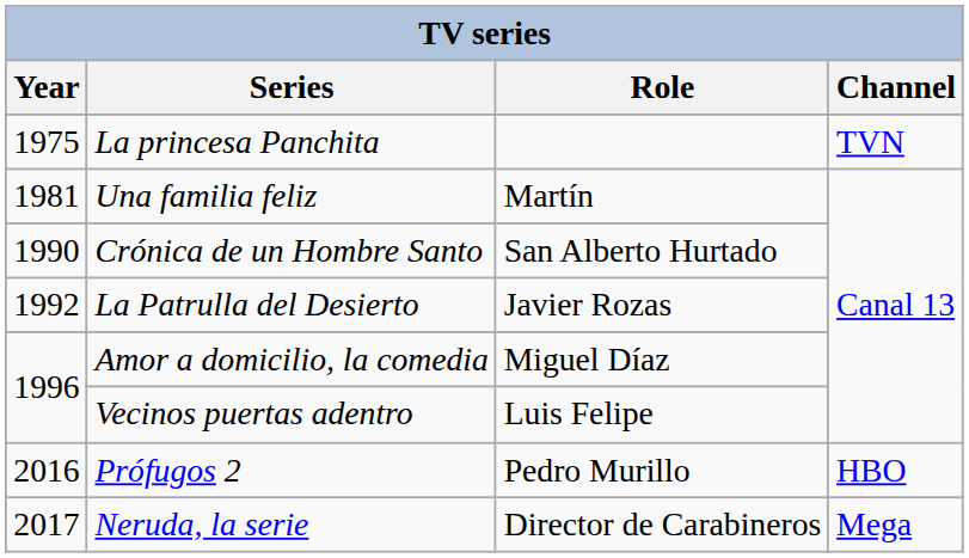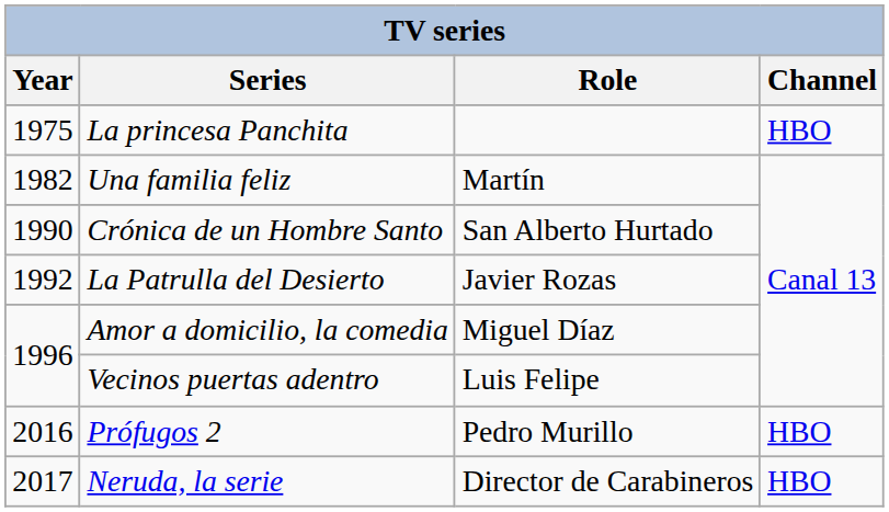La princesa Panchita | Channel: TVN -> HBO
Una familia feliz | Year: 1981 -> 1982
Neruda, la serie | Channel: Mega -> HBO
